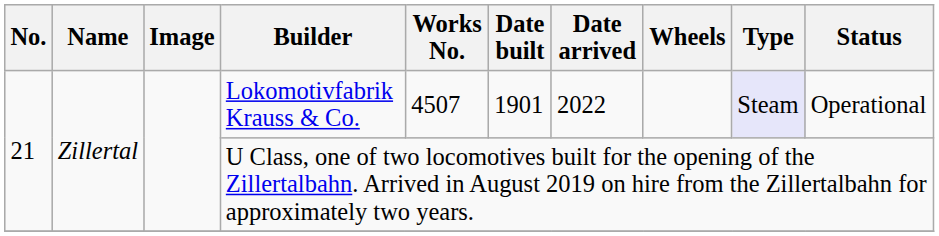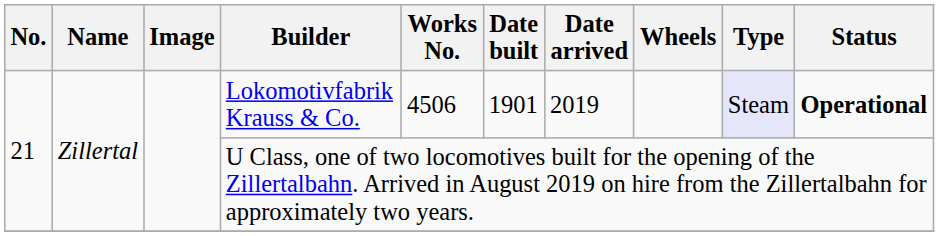Lokomotivfabrik Krauss & Co. | Works No.: 4507 -> 4506
Lokomotivfabrik Krauss & Co. | Date arrived: 2022 -> 2019
Lokomotivfabrik Krauss & Co. | Status: normal -> bold
